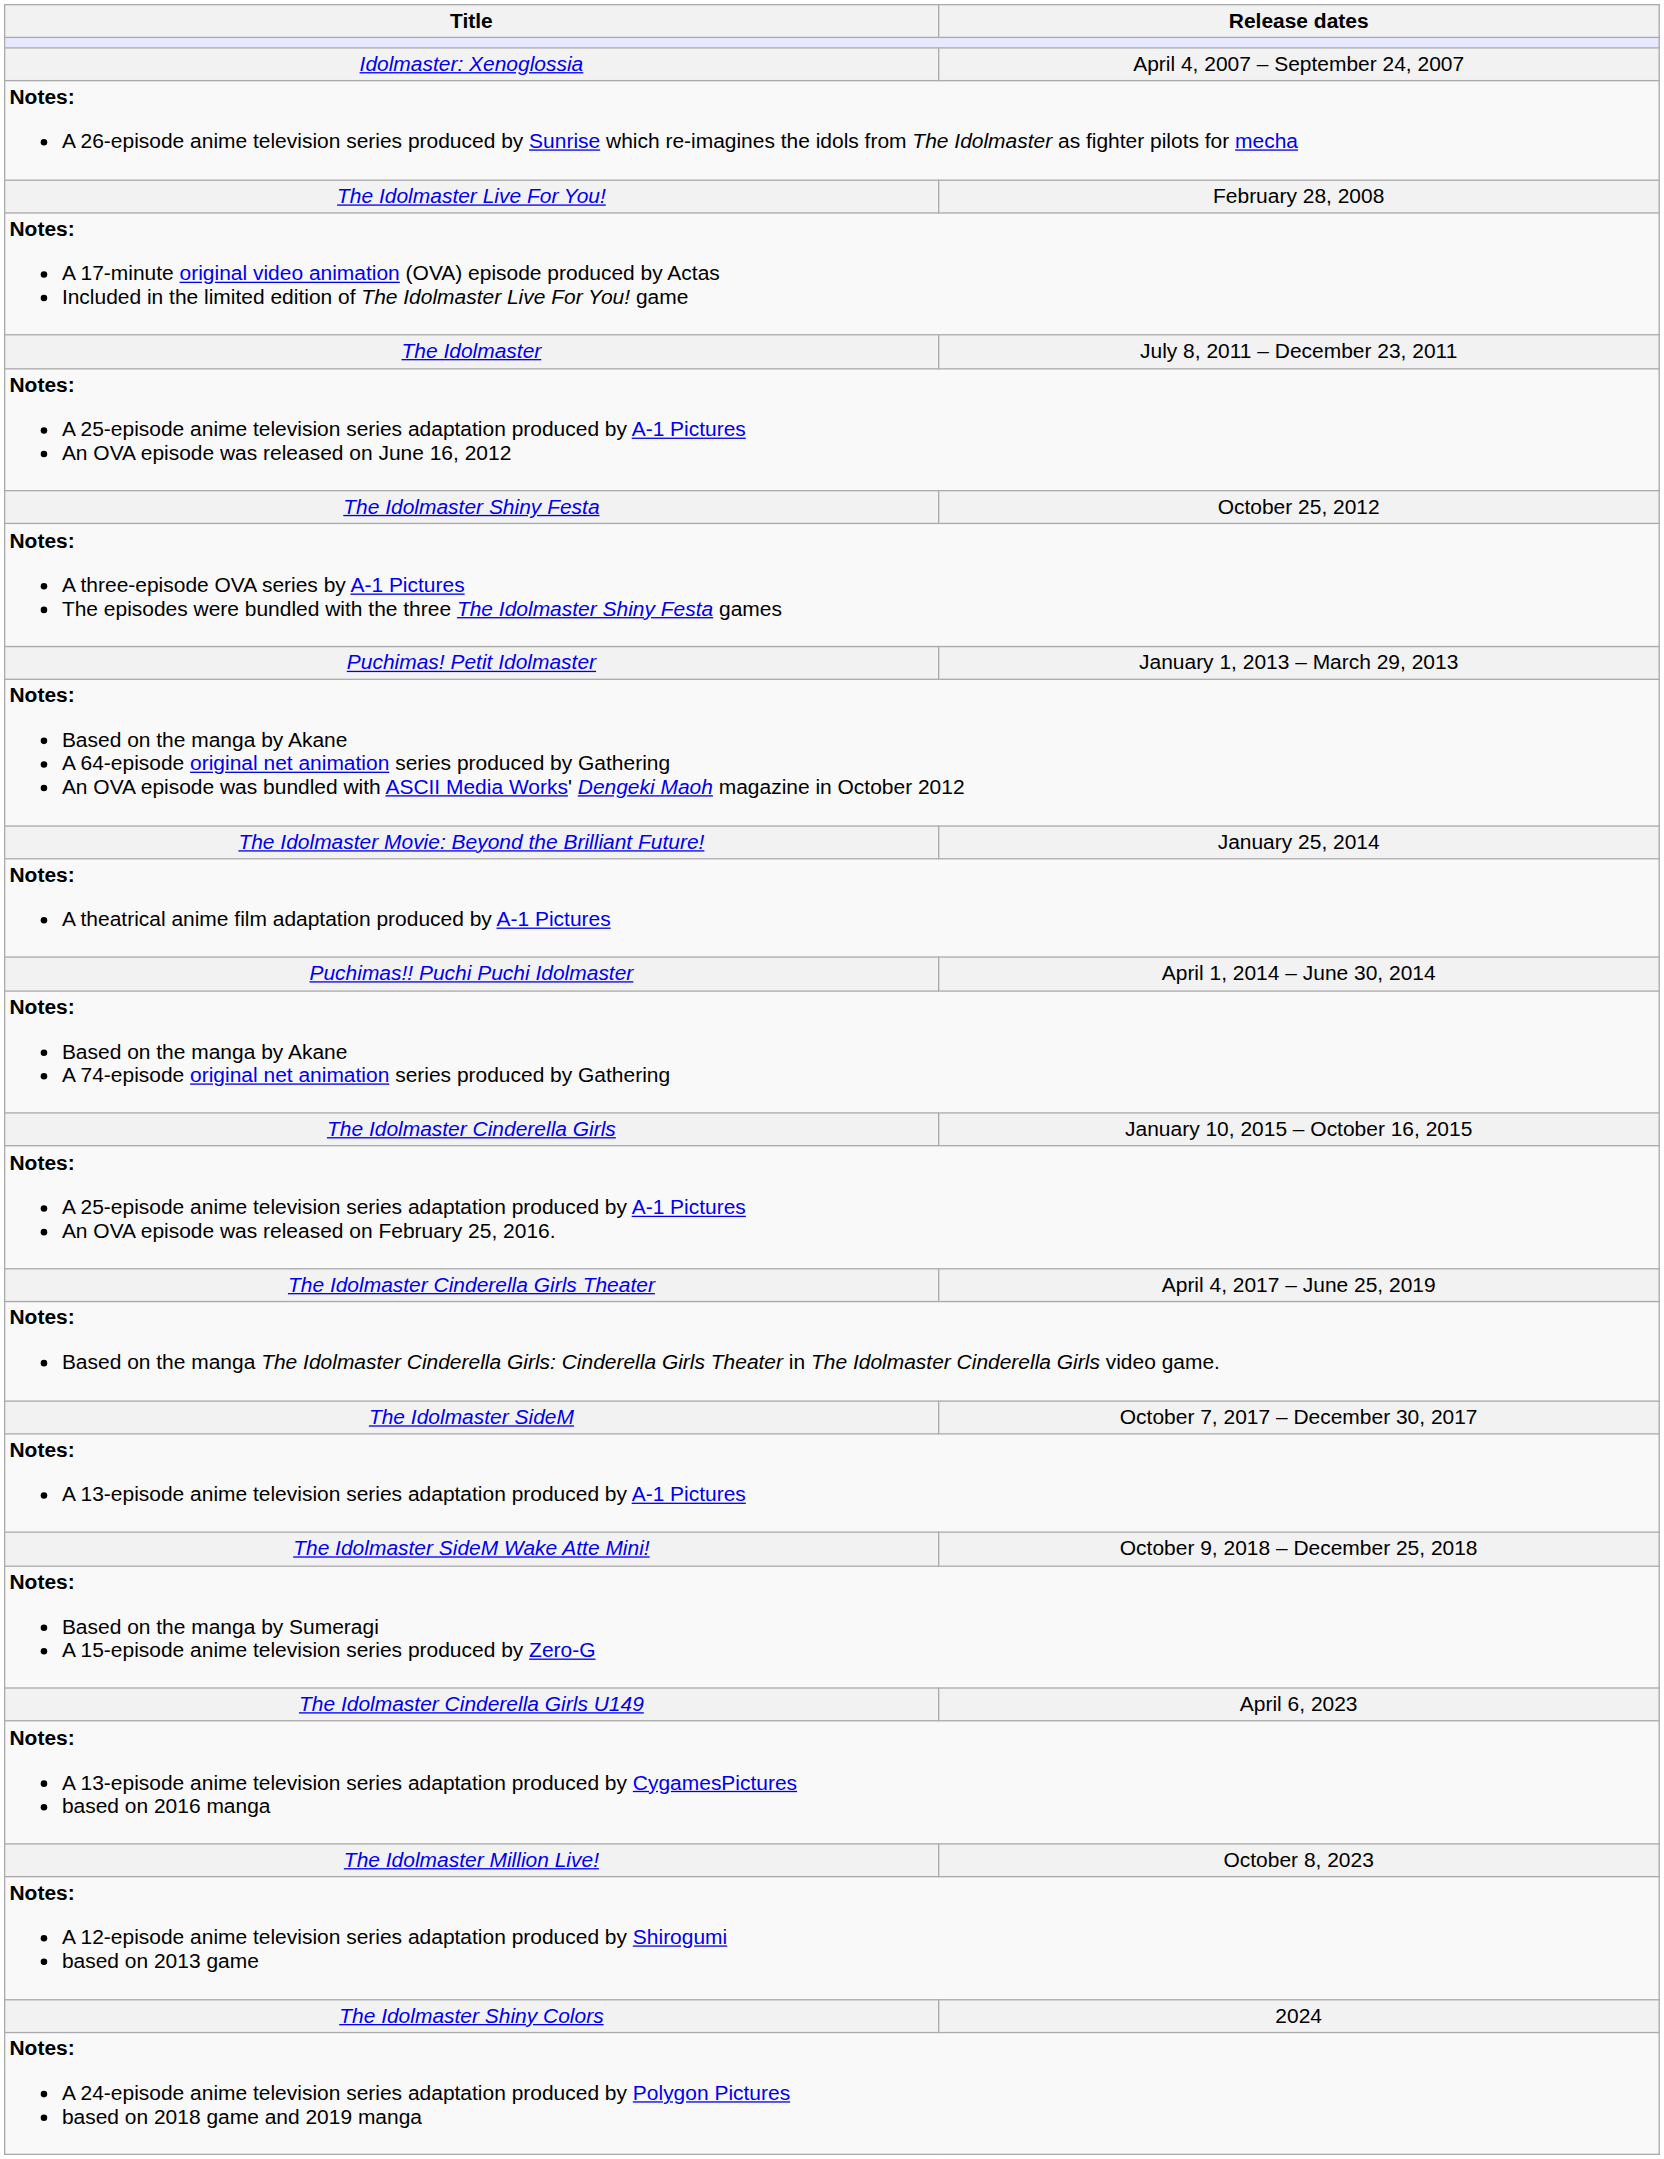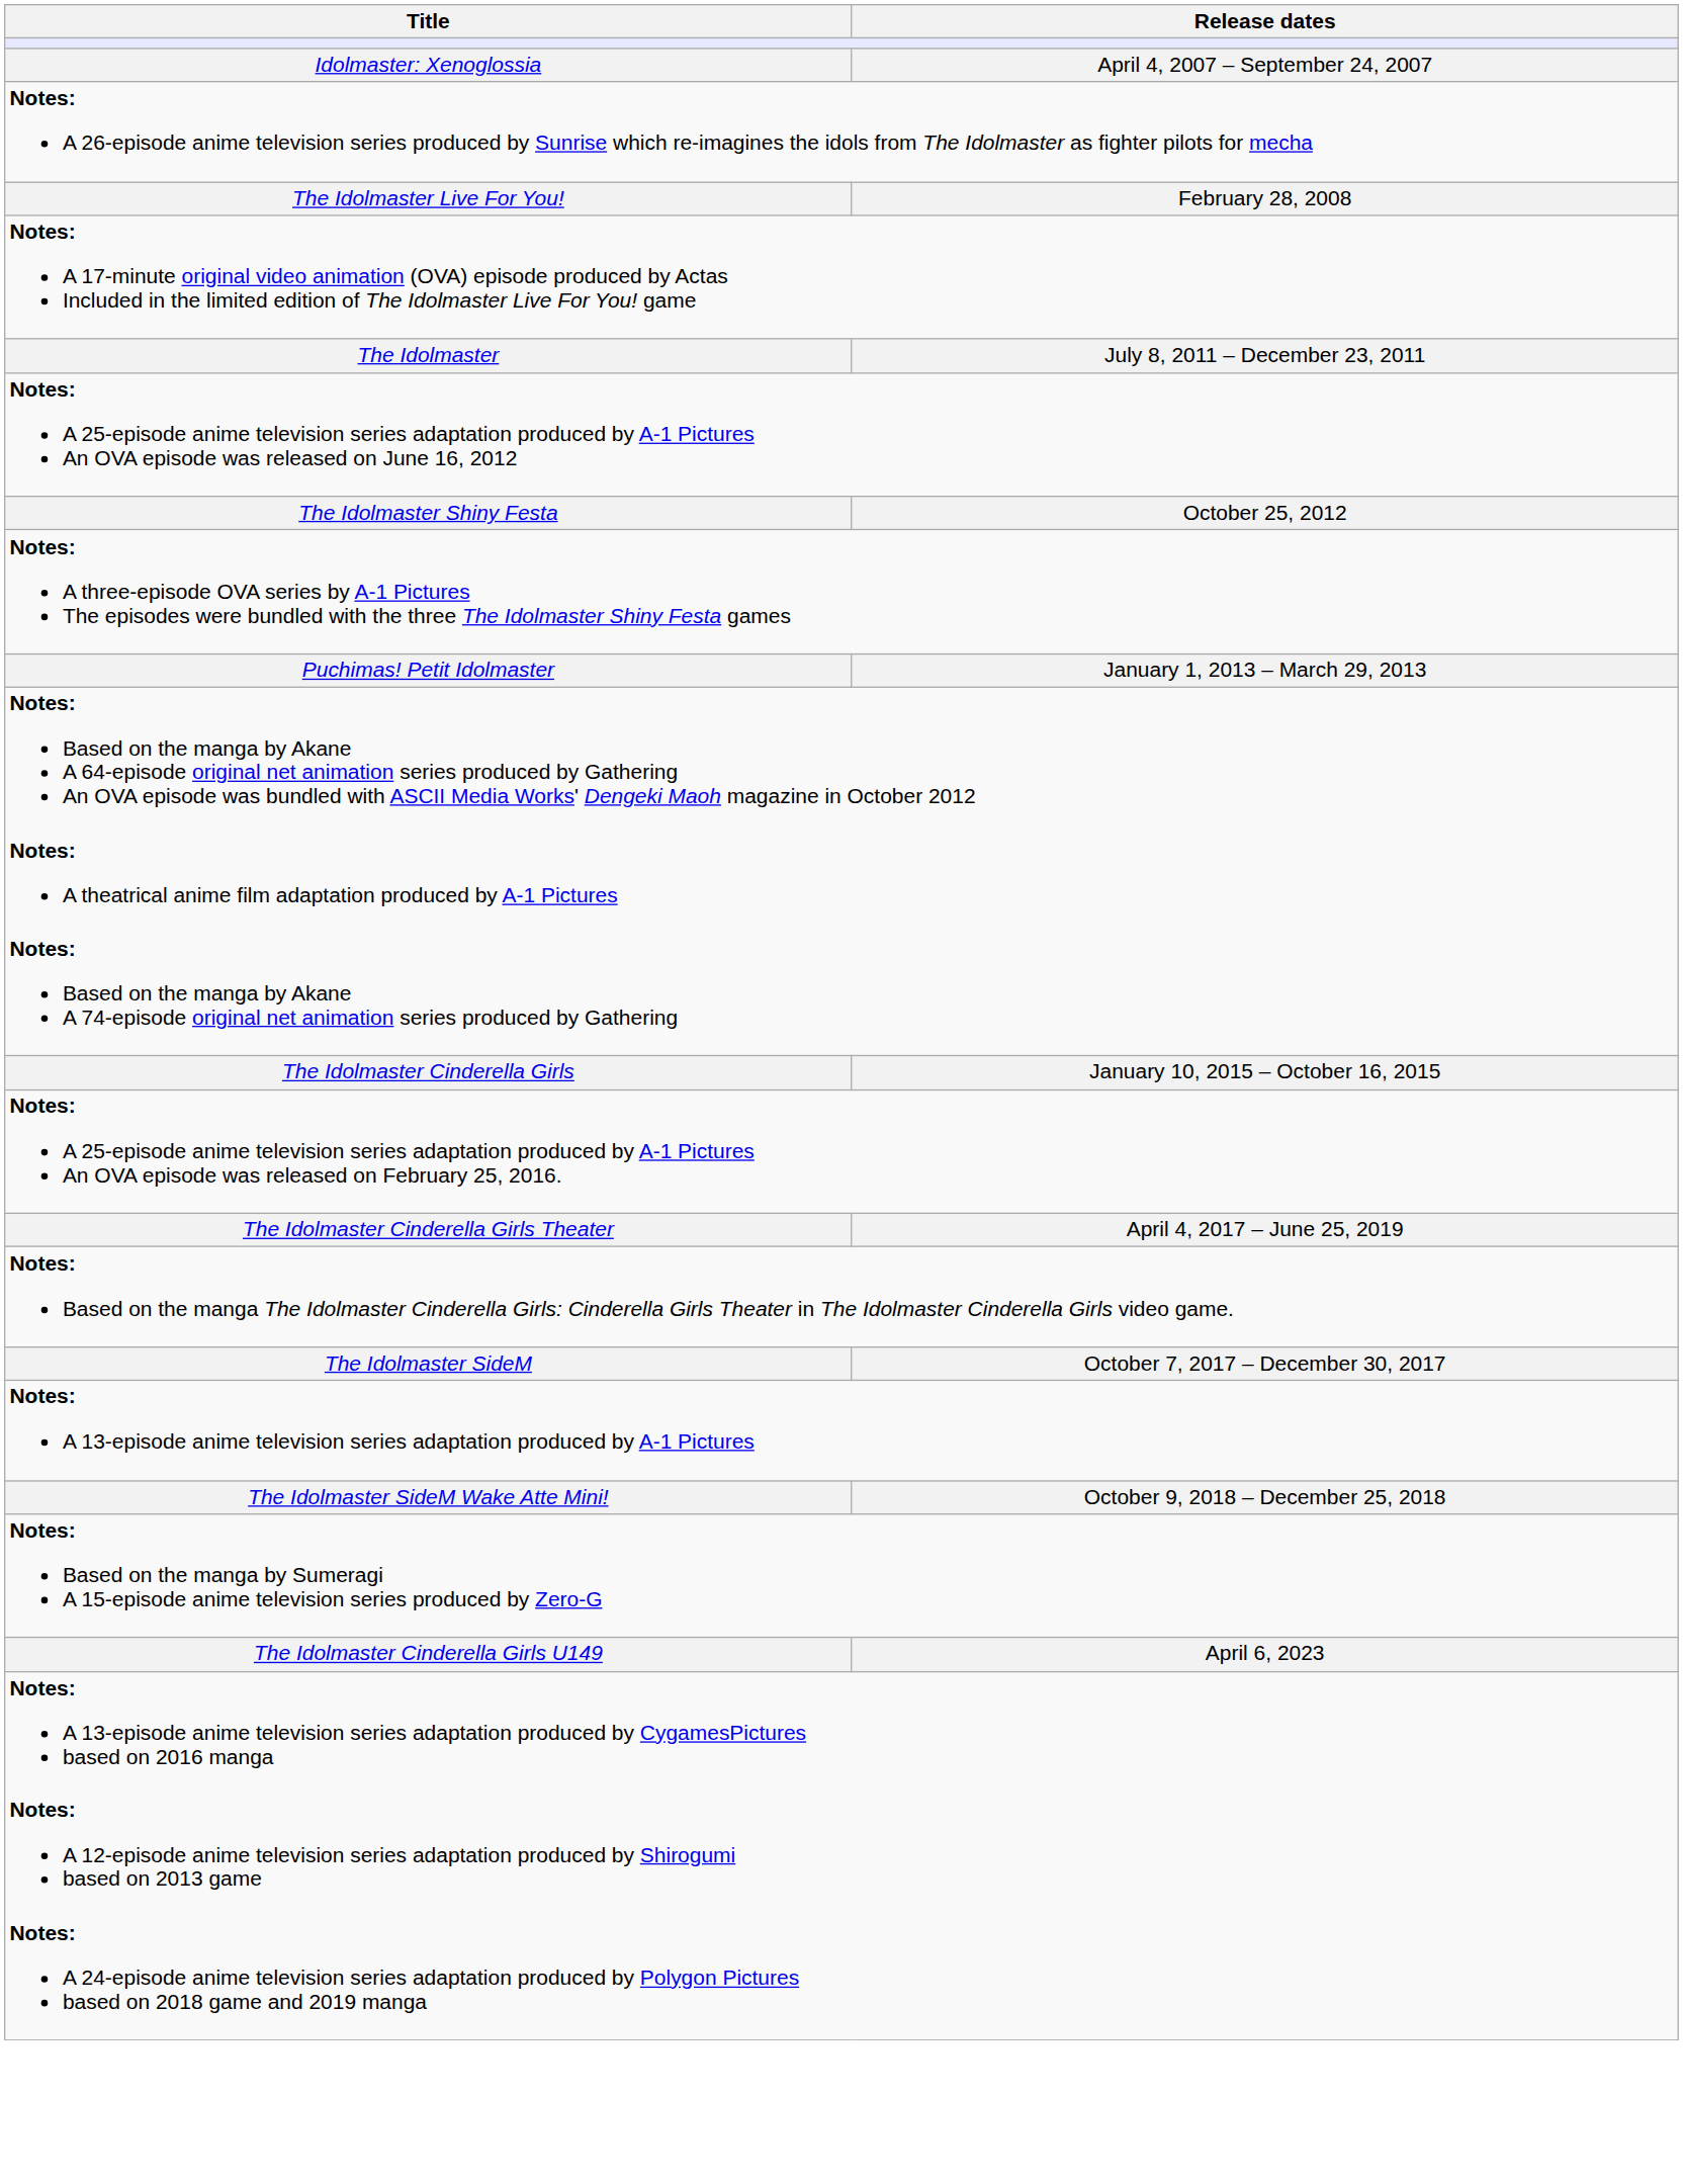- row: The Idolmaster Movie: Beyond the Brilliant Future! | January 25, 2014
- row: Puchimas!! Puchi Puchi Idolmaster | April 1, 2014 – June 30, 2014
- row: The Idolmaster Million Live! | October 8, 2023
- row: The Idolmaster Shiny Colors | 2024
